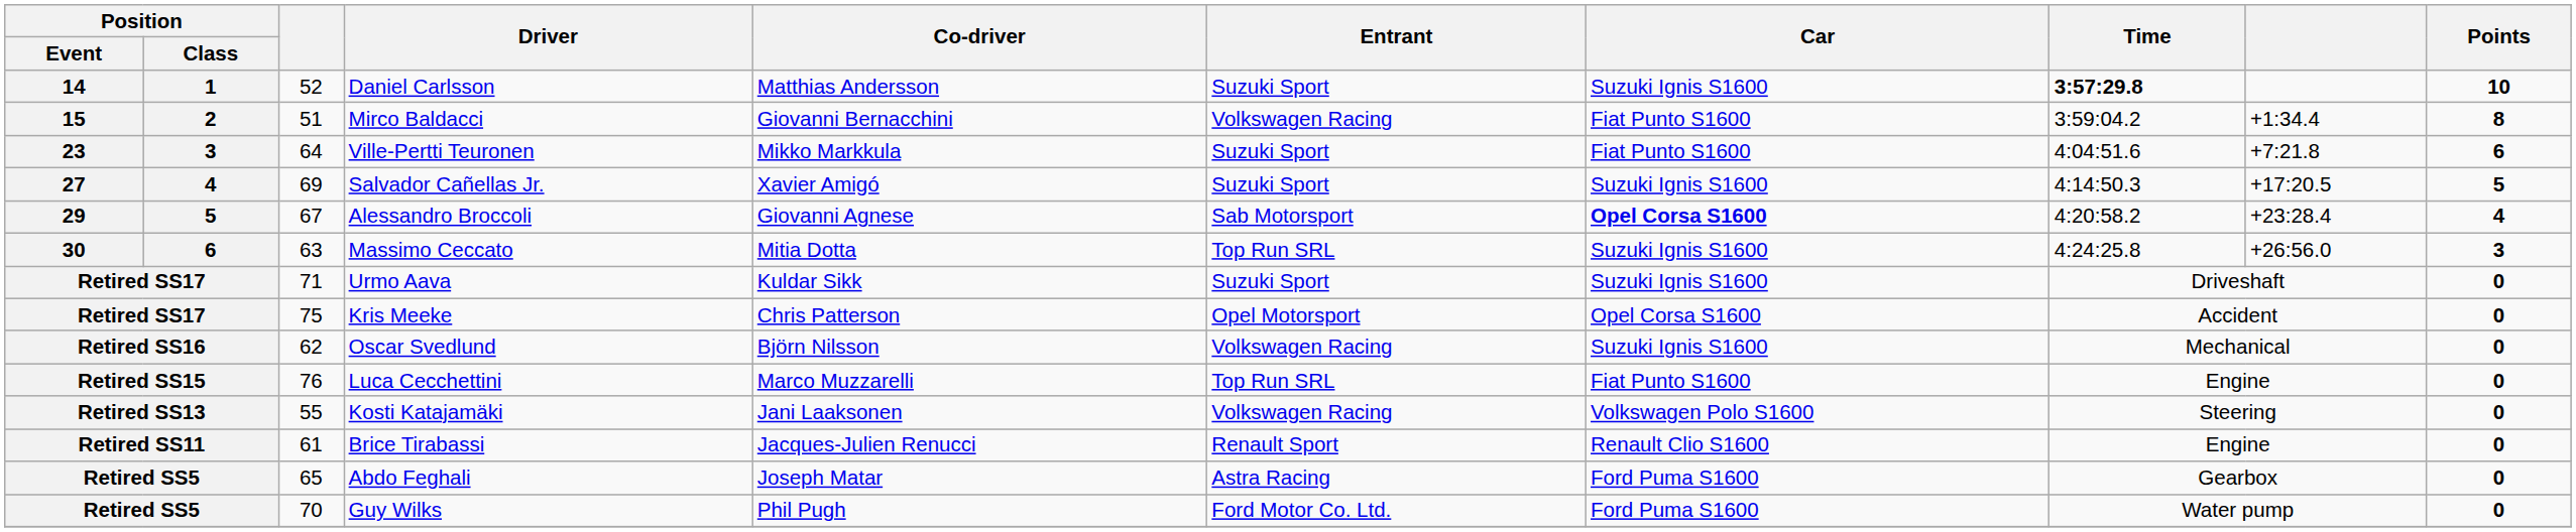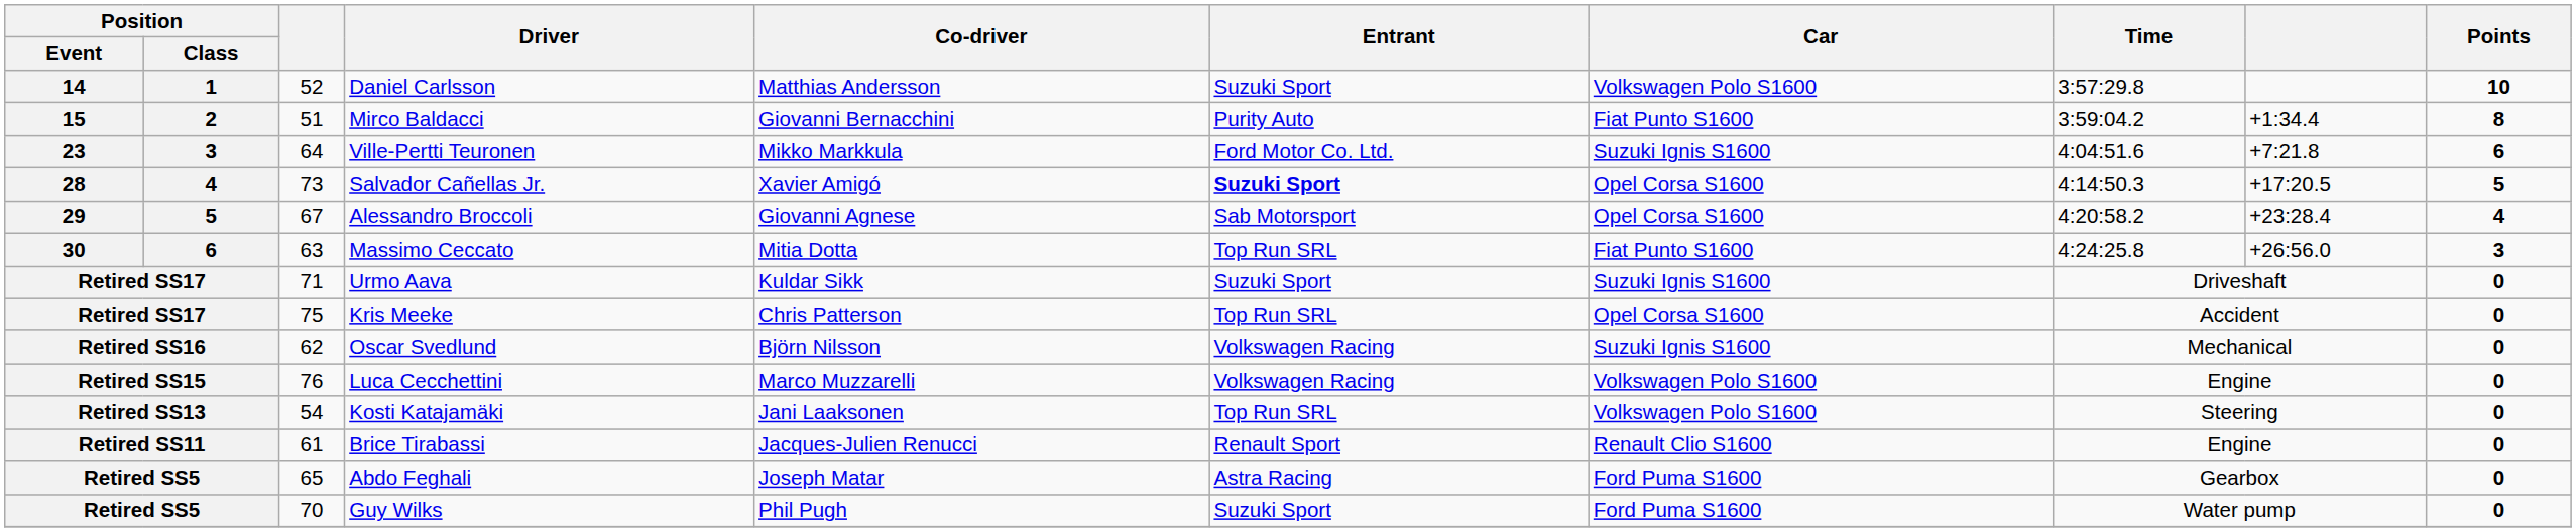Daniel Carlsson | Car: Suzuki Ignis S1600 -> Volkswagen Polo S1600
Daniel Carlsson | Time: bold -> normal
Mirco Baldacci | Entrant: Volkswagen Racing -> Purity Auto
Ville-Pertti Teuronen | Entrant: Suzuki Sport -> Ford Motor Co. Ltd.
Ville-Pertti Teuronen | Car: Fiat Punto S1600 -> Suzuki Ignis S1600
Salvador Cañellas Jr. | Position / Event: 27 -> 28
Salvador Cañellas Jr. | column 3: 69 -> 73
Salvador Cañellas Jr. | Entrant: normal -> bold
Salvador Cañellas Jr. | Car: Suzuki Ignis S1600 -> Opel Corsa S1600
Alessandro Broccoli | Car: bold -> normal
Massimo Ceccato | Car: Suzuki Ignis S1600 -> Fiat Punto S1600
Kris Meeke | Entrant: Opel Motorsport -> Top Run SRL
Luca Cecchettini | Entrant: Top Run SRL -> Volkswagen Racing
Luca Cecchettini | Car: Fiat Punto S1600 -> Volkswagen Polo S1600
Kosti Katajamäki | column 3: 55 -> 54
Kosti Katajamäki | Entrant: Volkswagen Racing -> Top Run SRL
Guy Wilks | Entrant: Ford Motor Co. Ltd. -> Suzuki Sport
